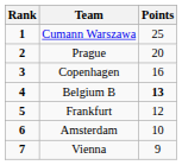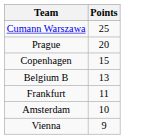- column: Rank | 1 | 2 | 3 | 4 | 5 | 6 | 7
Copenhagen | Points: 16 -> 15
Belgium B | Points: bold -> normal
Frankfurt | Points: 12 -> 11
